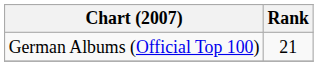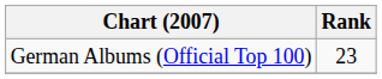German Albums (Official Top 100) | Rank: 21 -> 23
